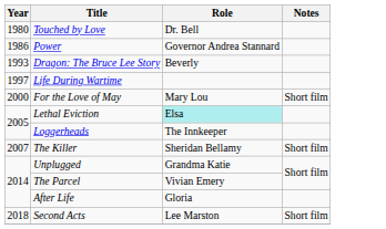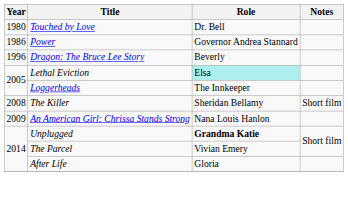Dragon: The Bruce Lee Story | Year: 1993 -> 1996
- row: 1997 | Life During Wartime
- row: 2000 | For the Love of May | Mary Lou | Short film
The Killer | Year: 2007 -> 2008
+ row: 2009 | An American Girl: Chrissa Stands Strong | Nana Louis Hanlon
Unplugged | Role: normal -> bold
- row: 2018 | Second Acts | Lee Marston | Short film
